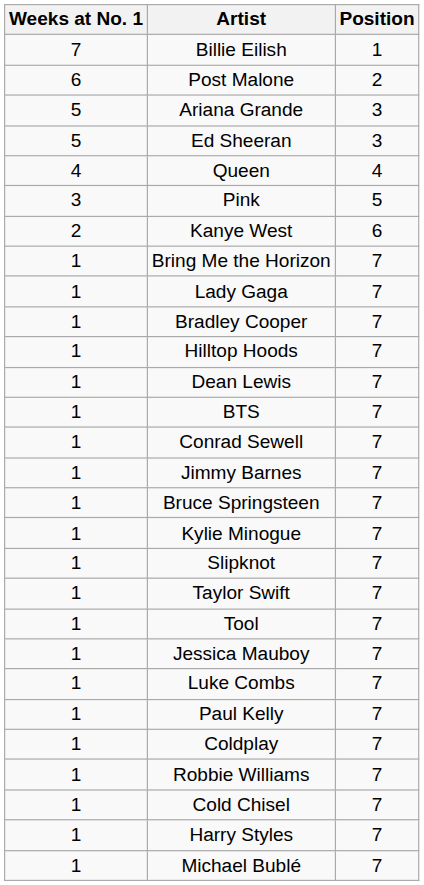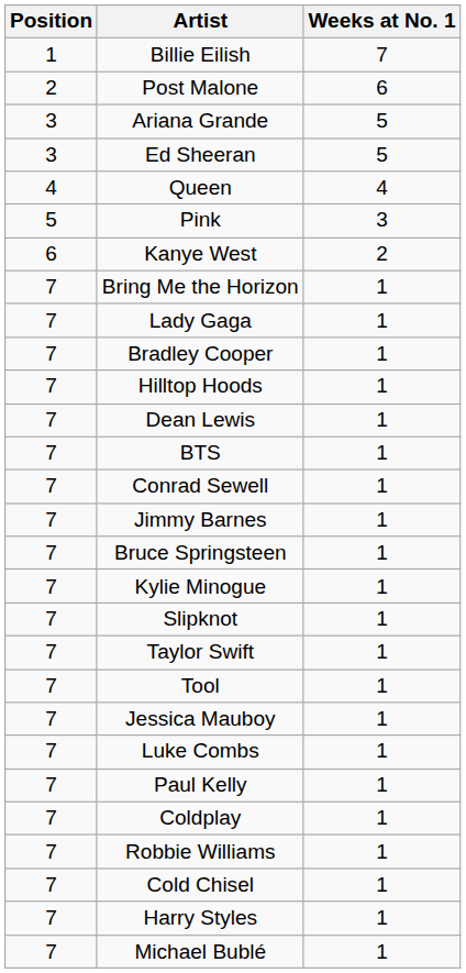columns swapped: Position <-> Weeks at No. 1
